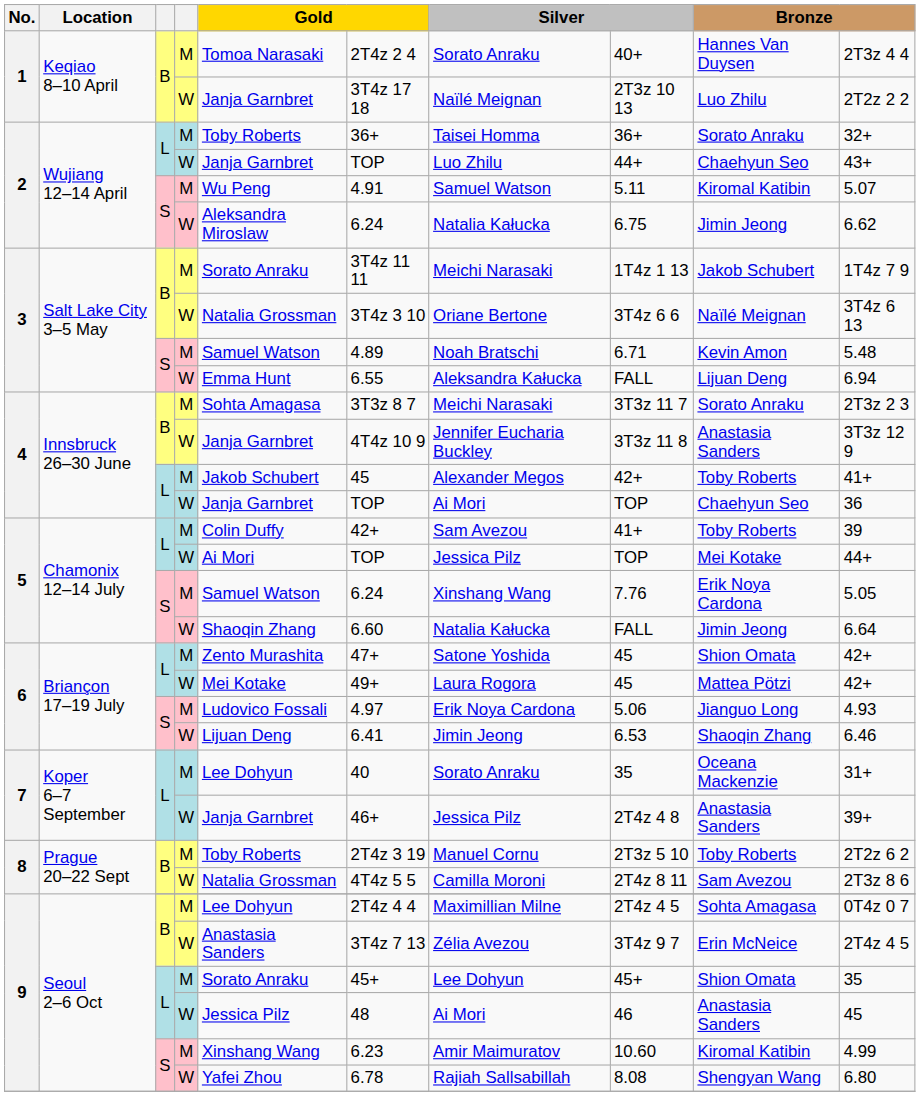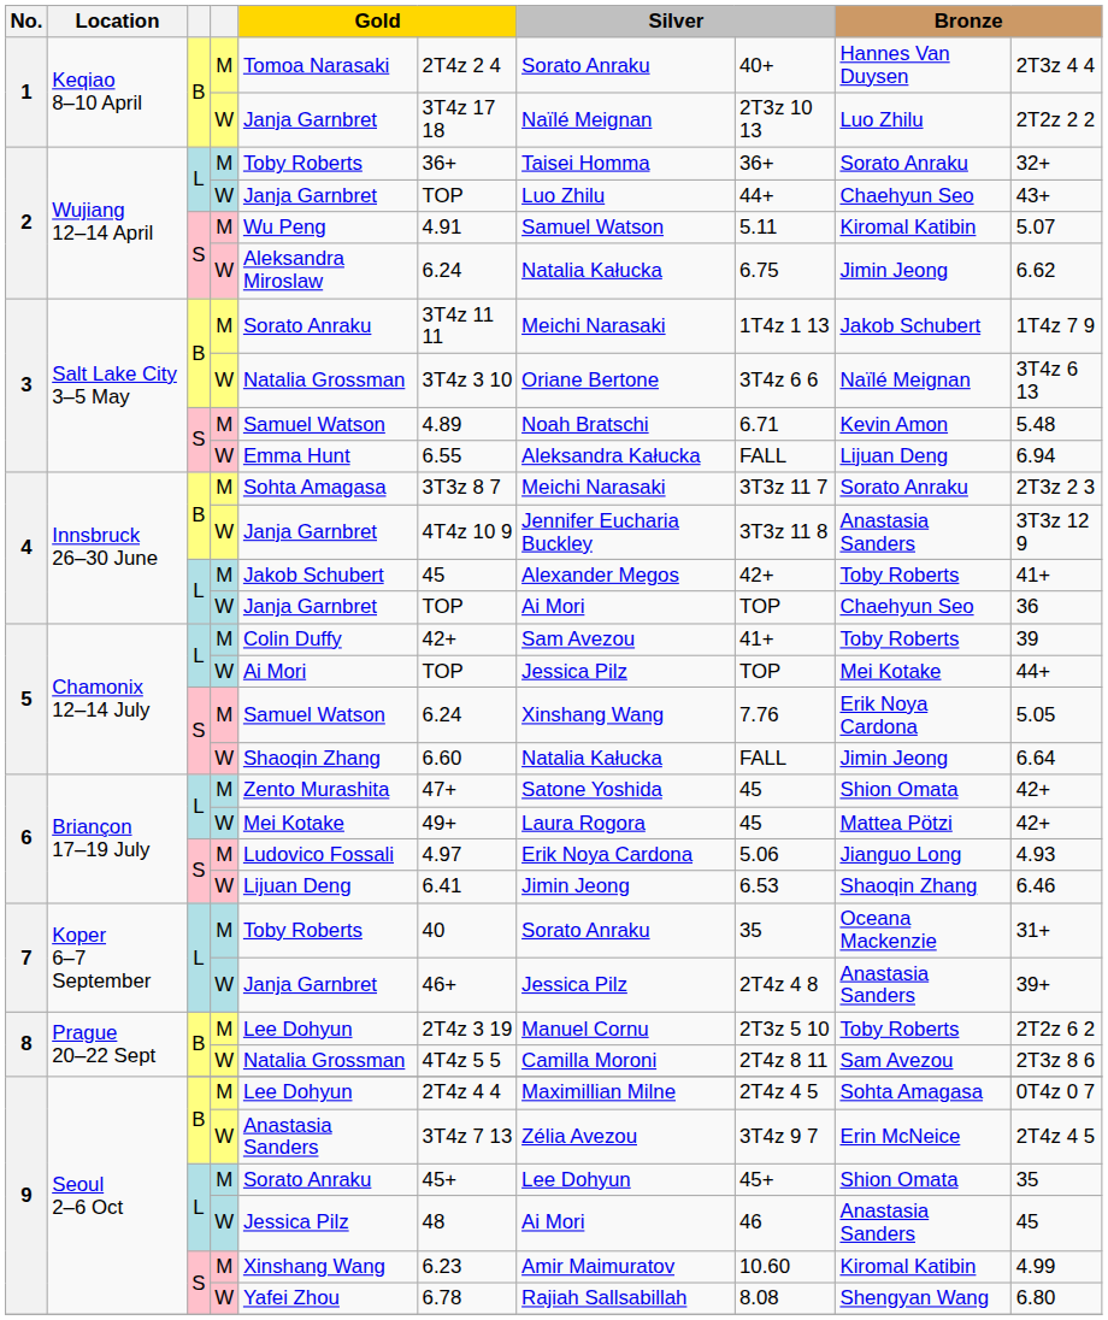7 / M | column 5: Lee Dohyun -> Toby Roberts
8 / M | column 5: Toby Roberts -> Lee Dohyun
